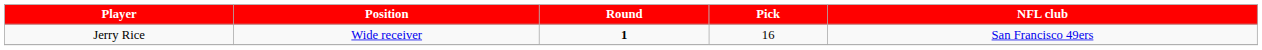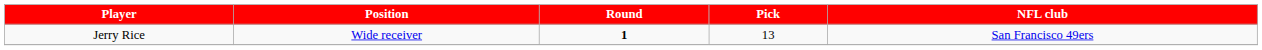Jerry Rice | Pick: 16 -> 13
